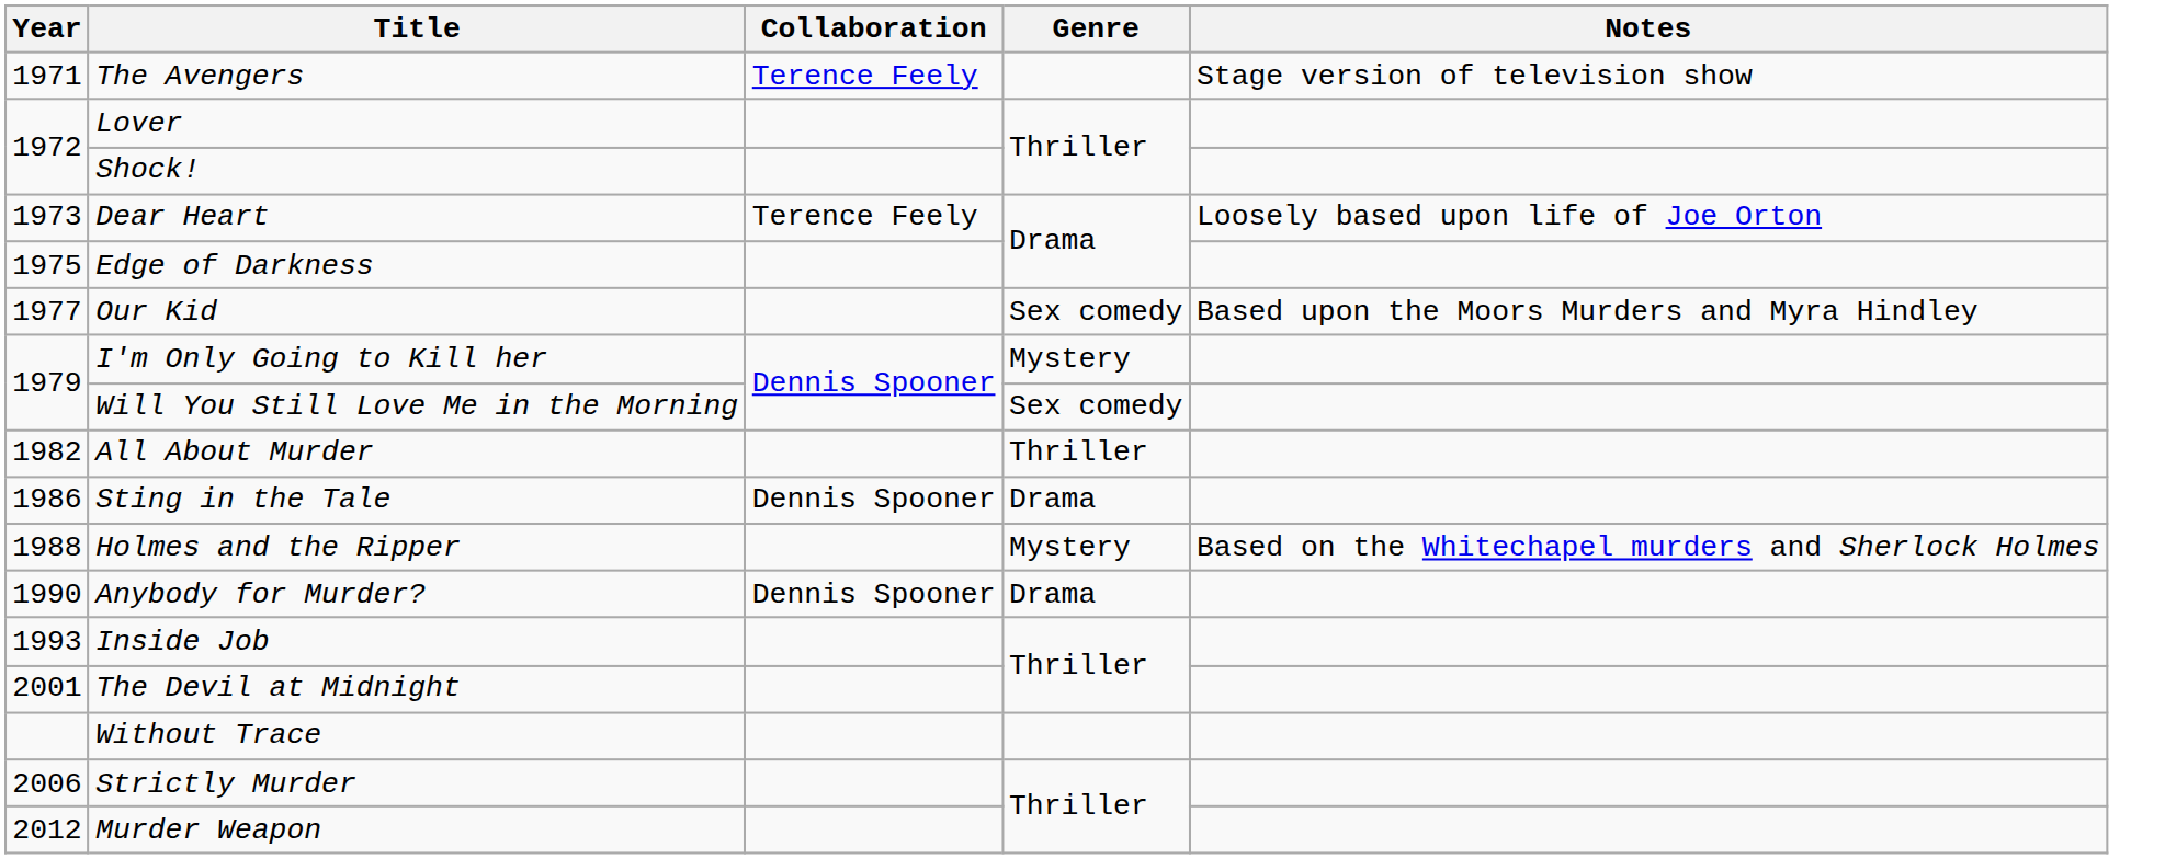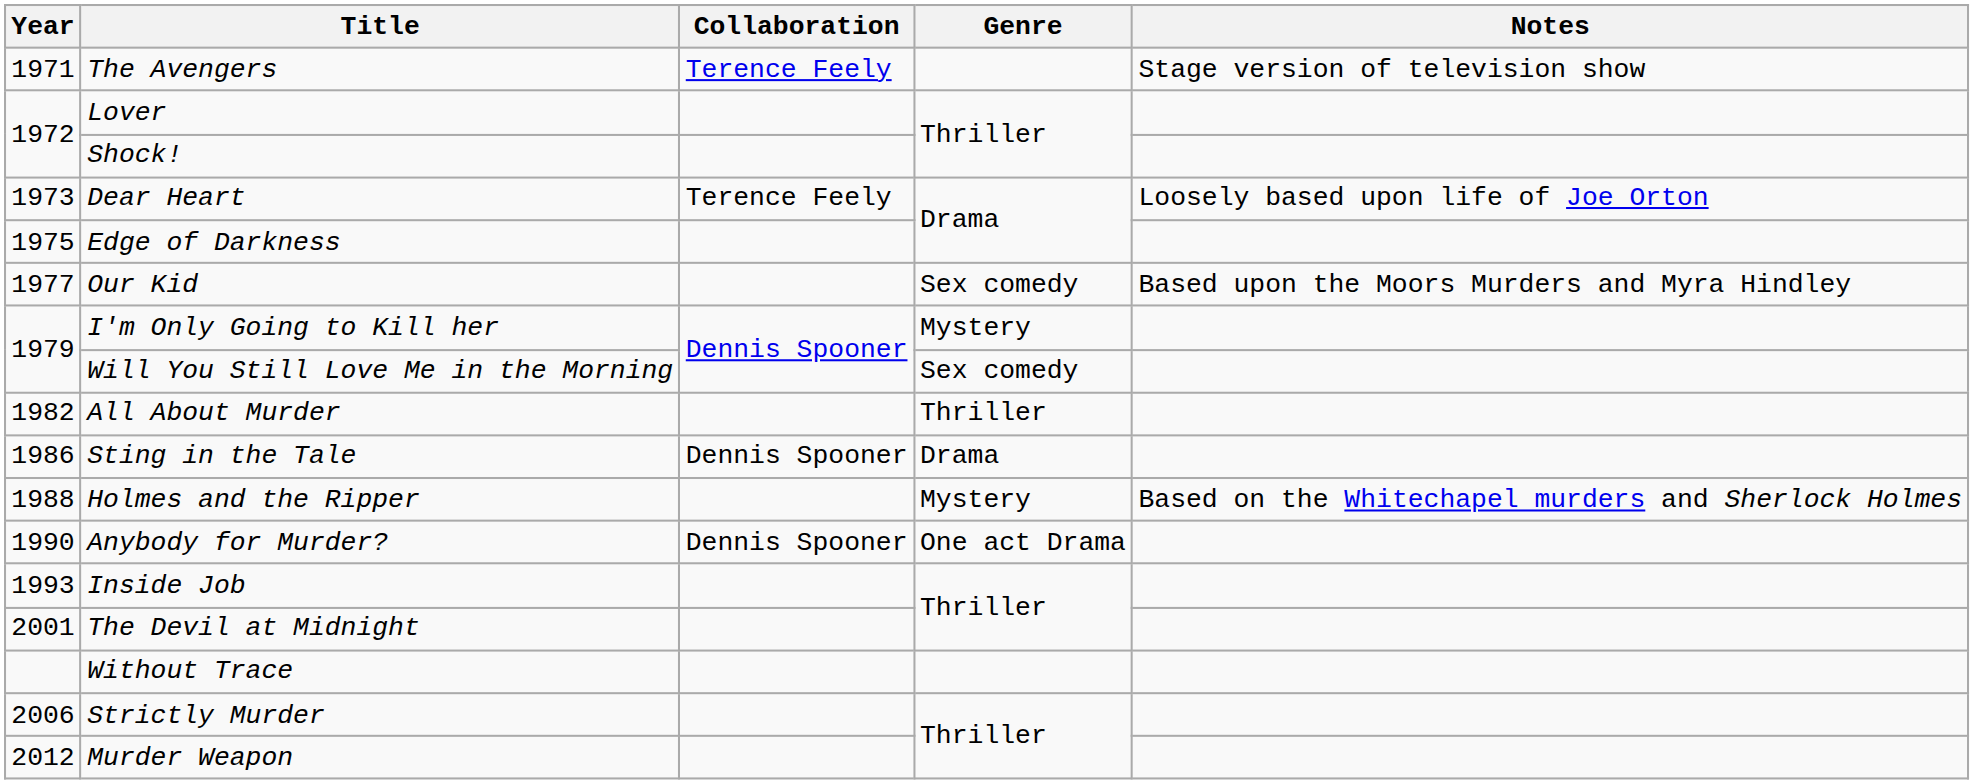Anybody for Murder? | Genre: Drama -> One act Drama
